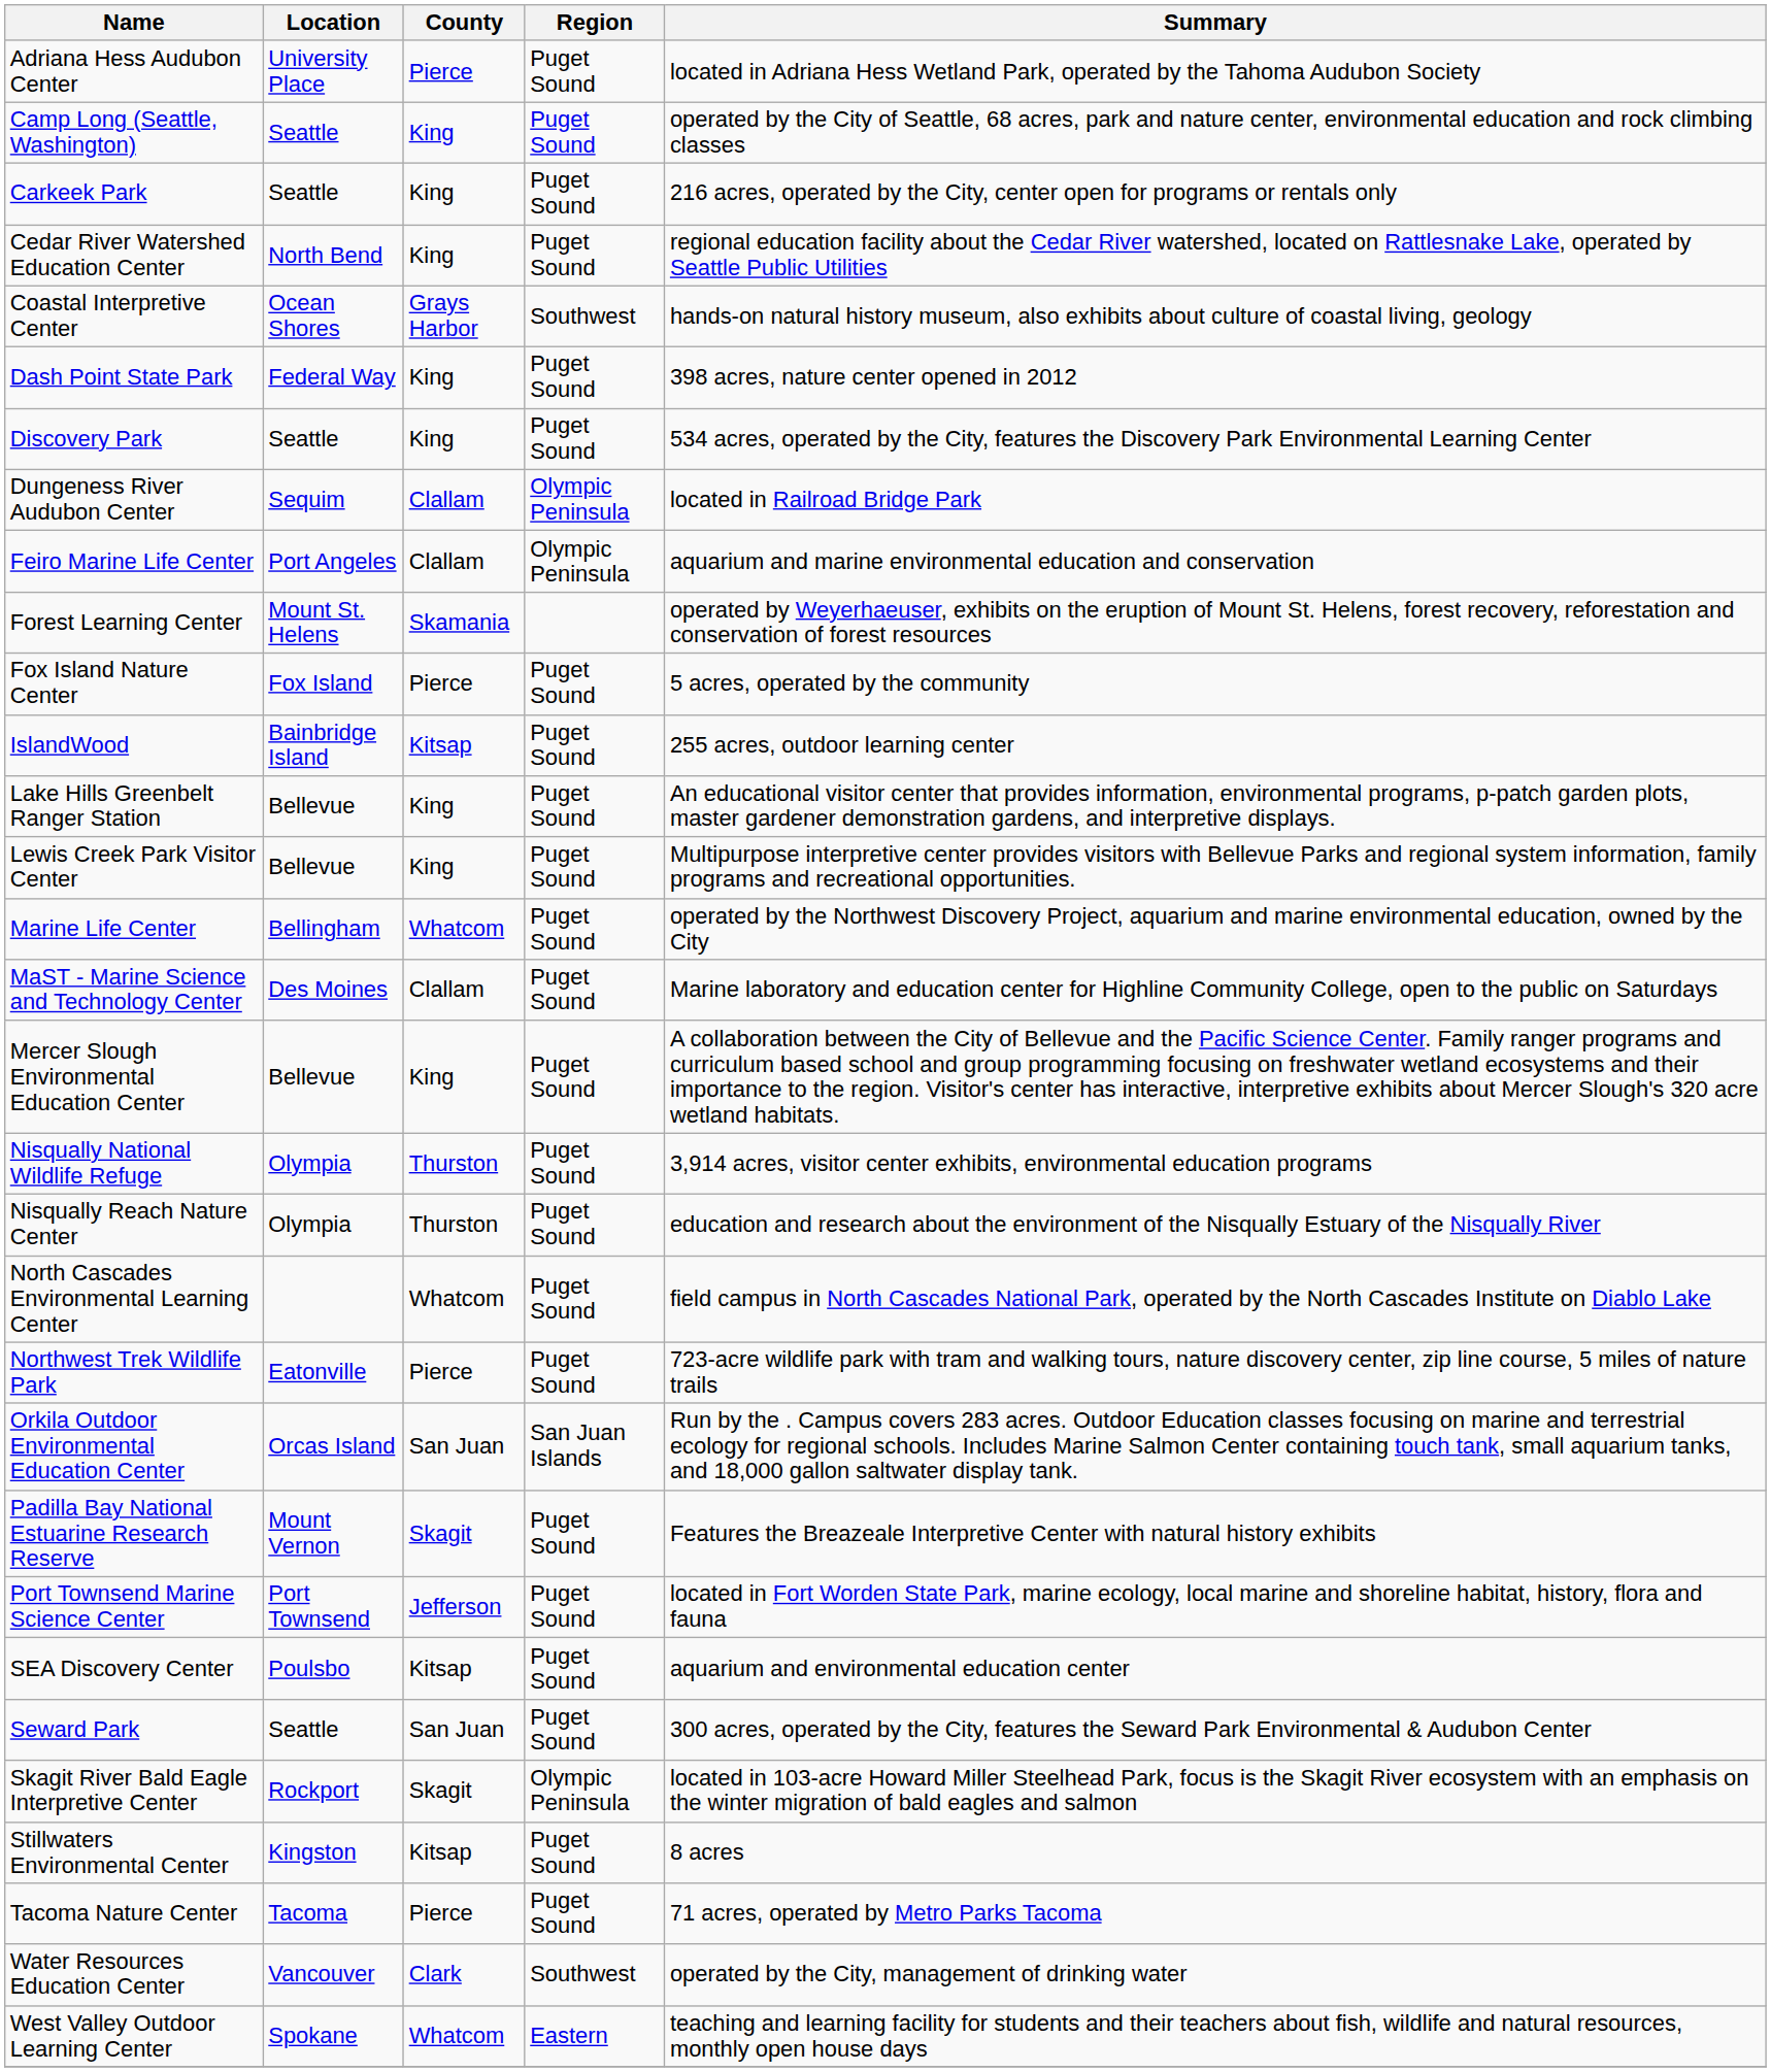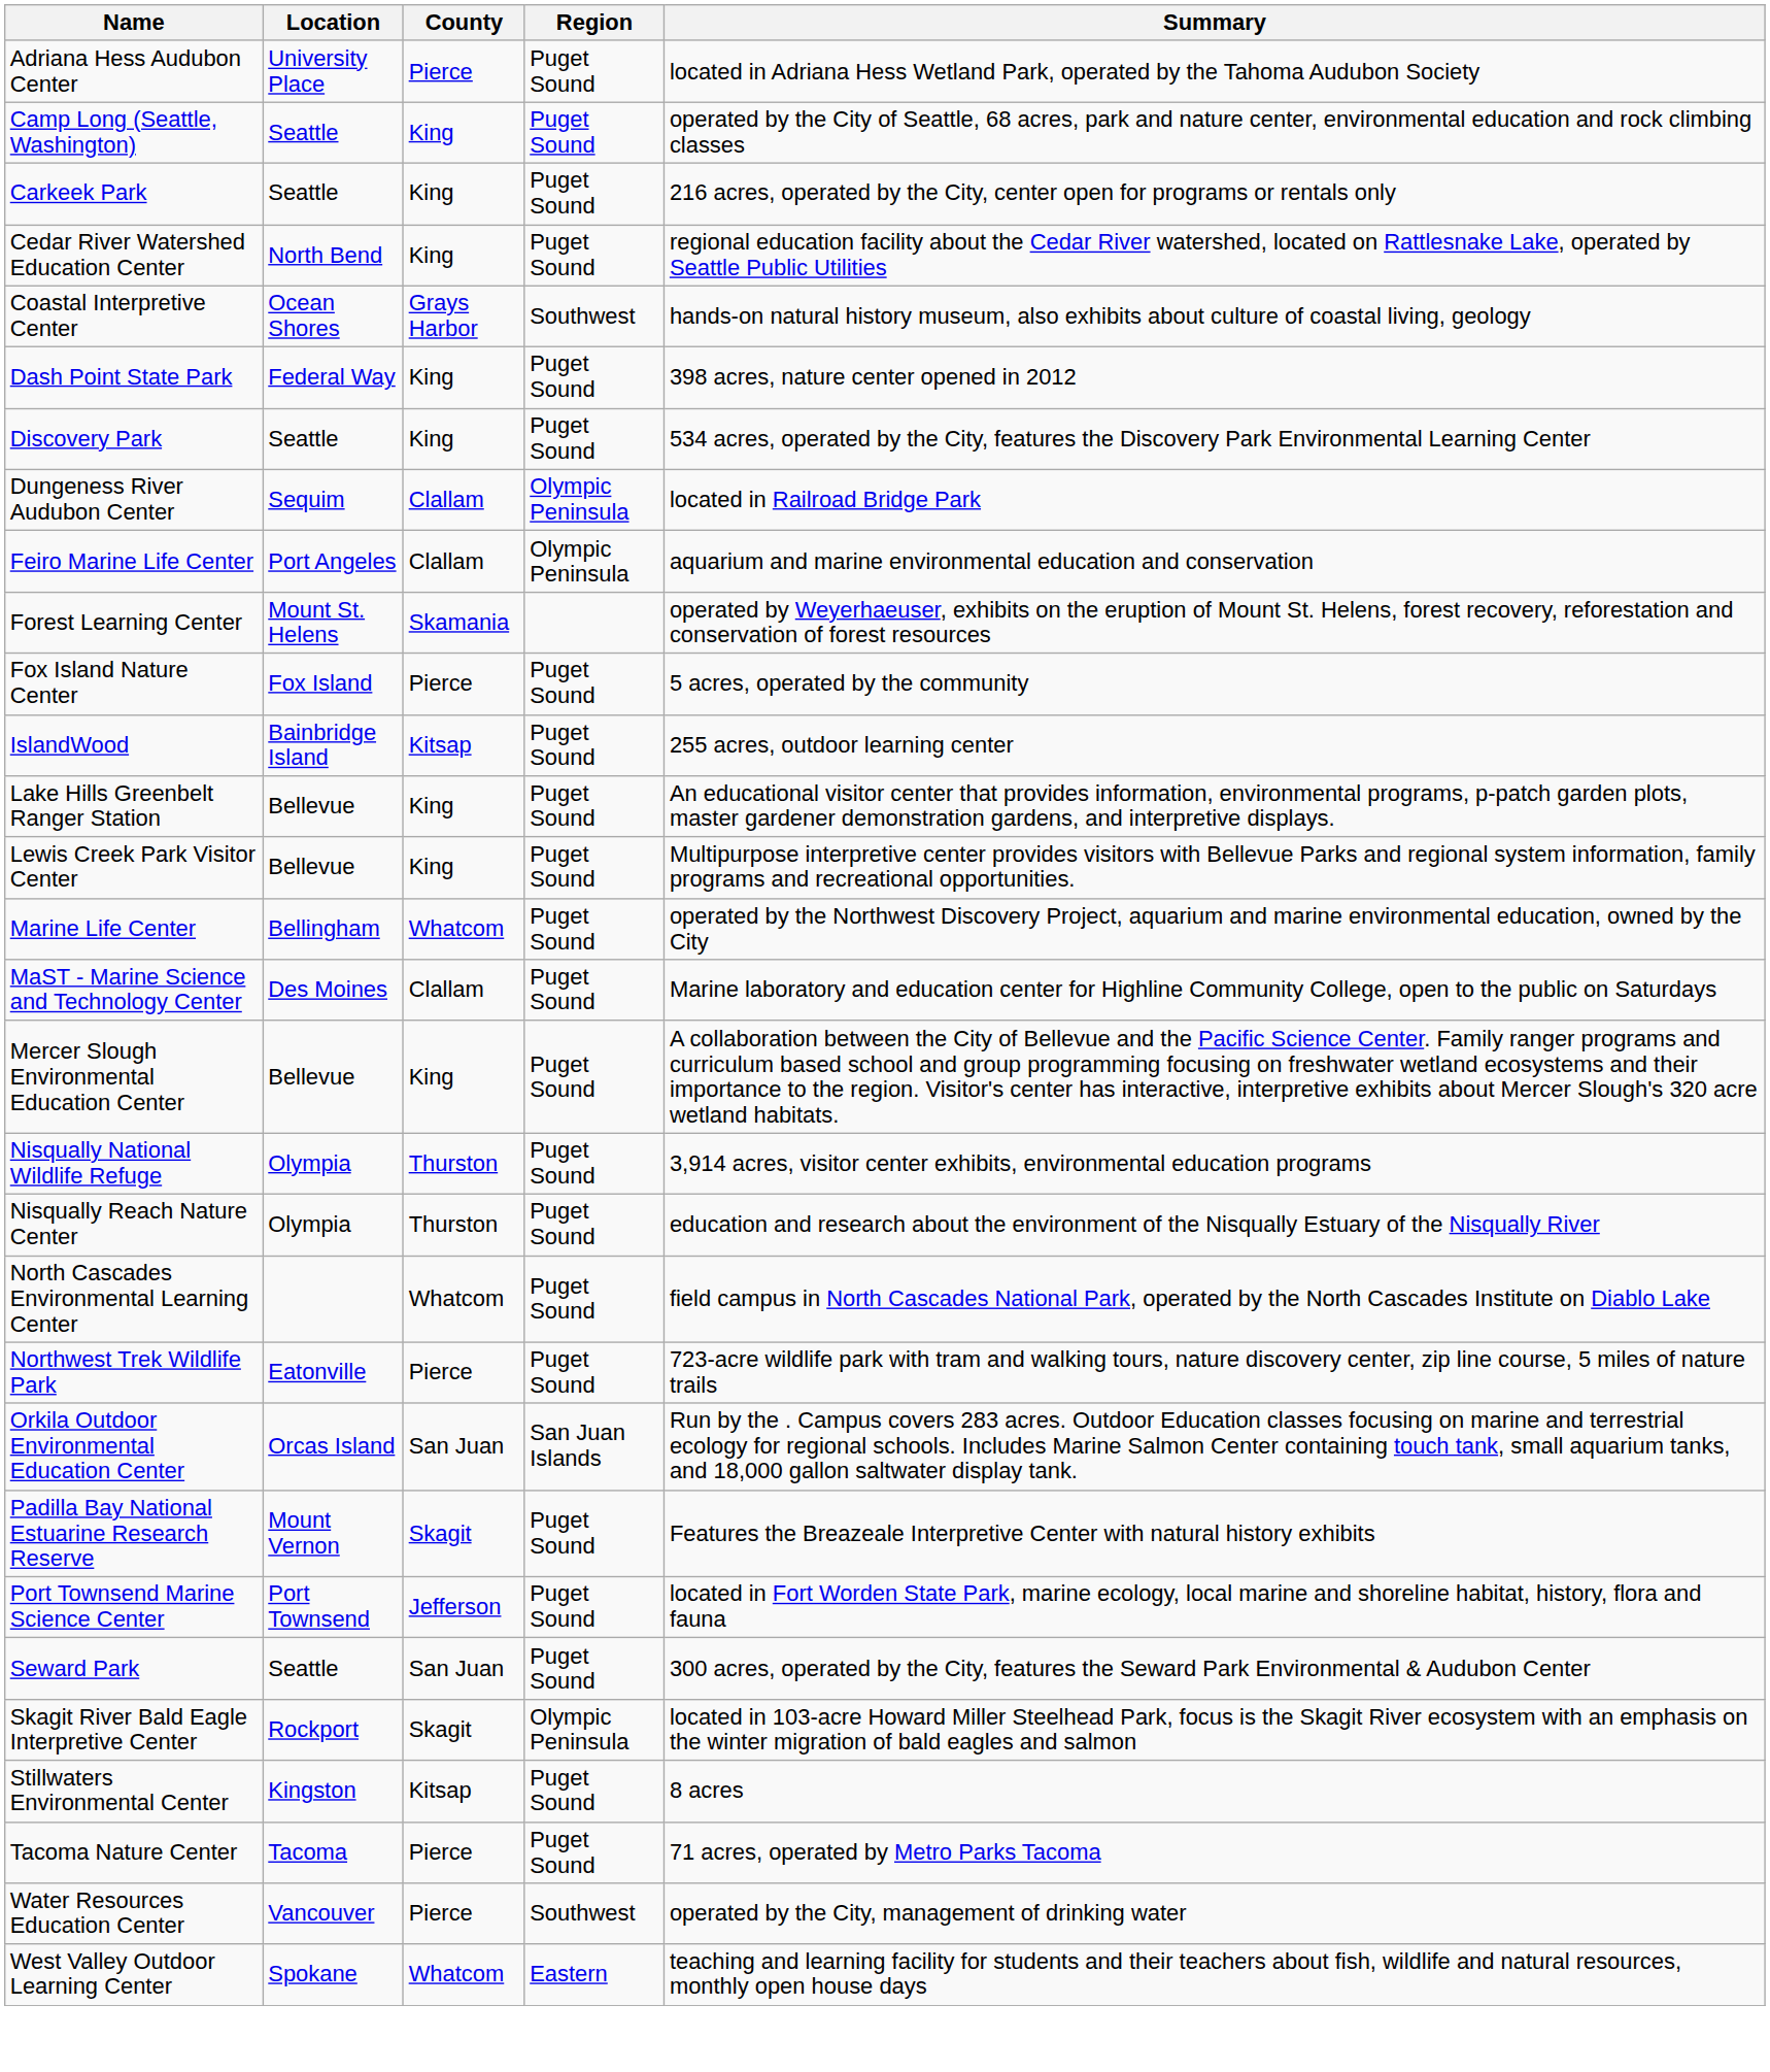- row: SEA Discovery Center | Poulsbo | Kitsap | Puget Sound | aquarium and environmental education center
Water Resources Education Center | County: Clark -> Pierce
